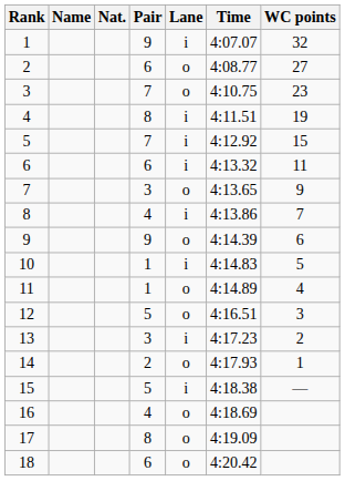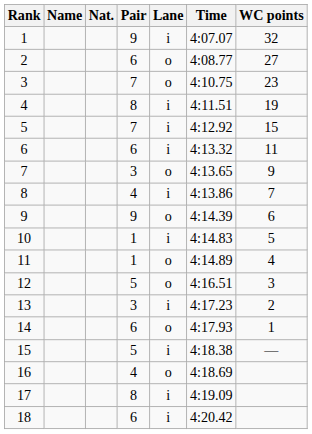14 | Pair: 2 -> 6
17 | Lane: o -> i
18 | Lane: o -> i
